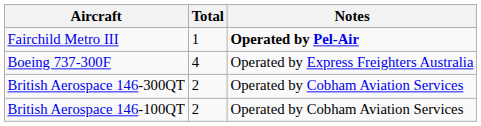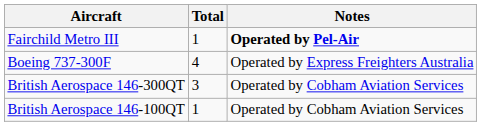British Aerospace 146-300QT | Total: 2 -> 3
British Aerospace 146-100QT | Total: 2 -> 1
